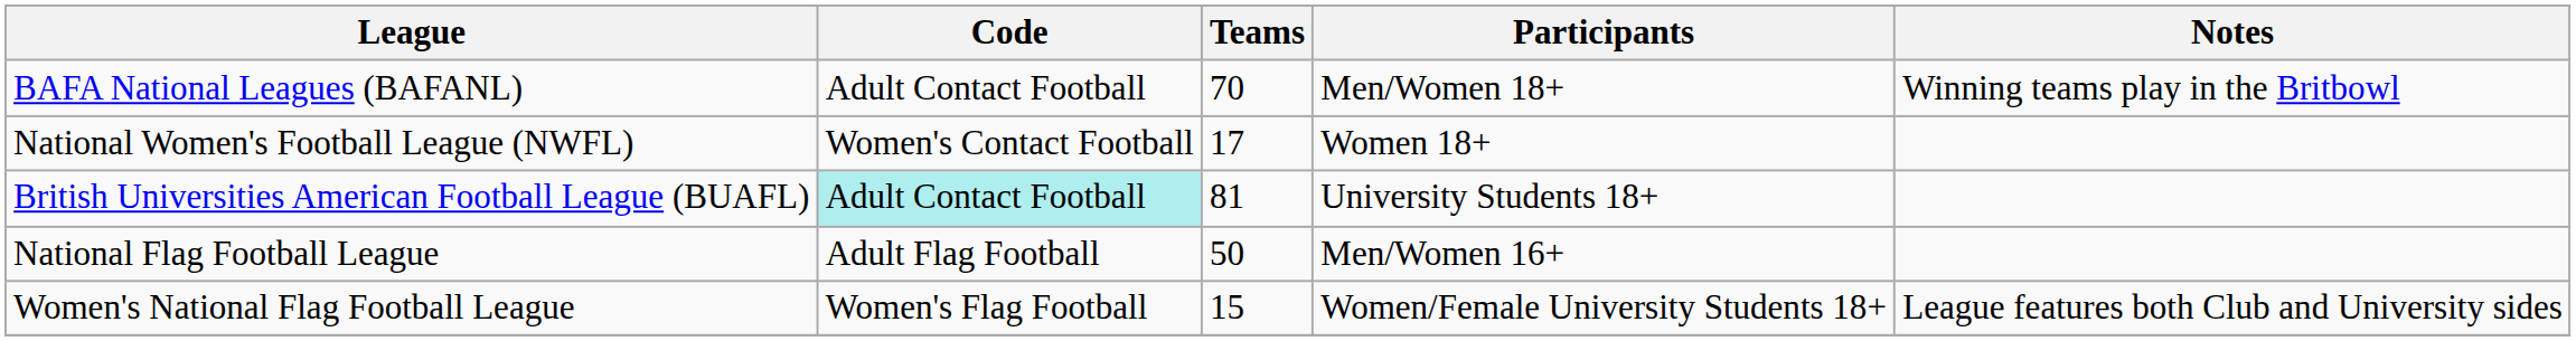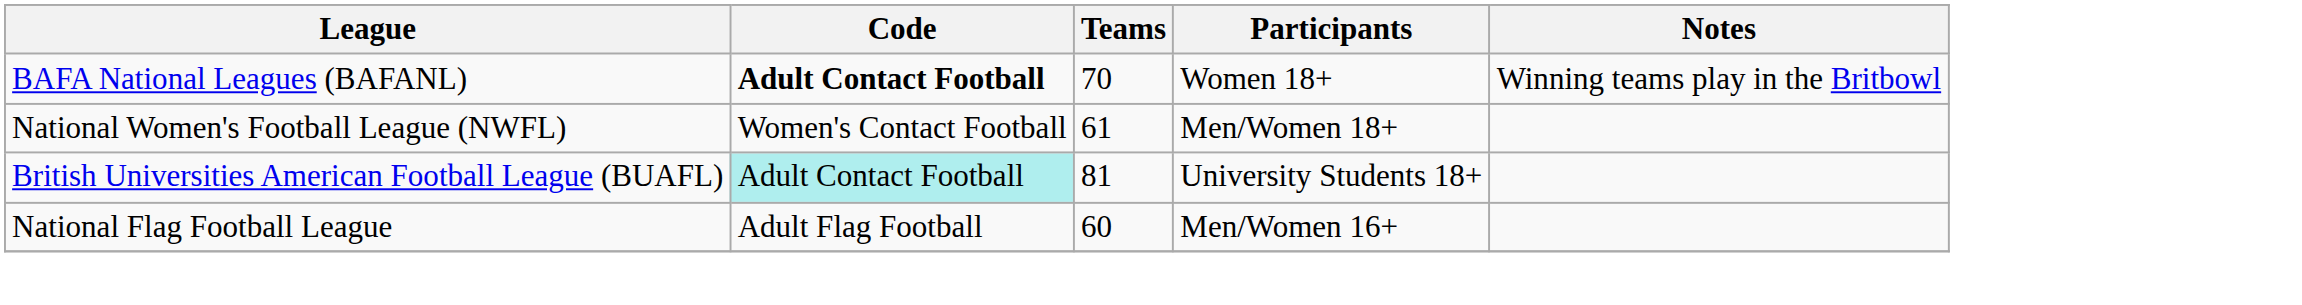BAFA National Leagues (BAFANL) | Code: normal -> bold
BAFA National Leagues (BAFANL) | Participants: Men/Women 18+ -> Women 18+
National Women's Football League (NWFL) | Teams: 17 -> 61
National Women's Football League (NWFL) | Participants: Women 18+ -> Men/Women 18+
National Flag Football League | Teams: 50 -> 60
- row: Women's National Flag Football League | Women's Flag Football | 15 | Women/Female University Students 18+ | League features both Club and University sides
